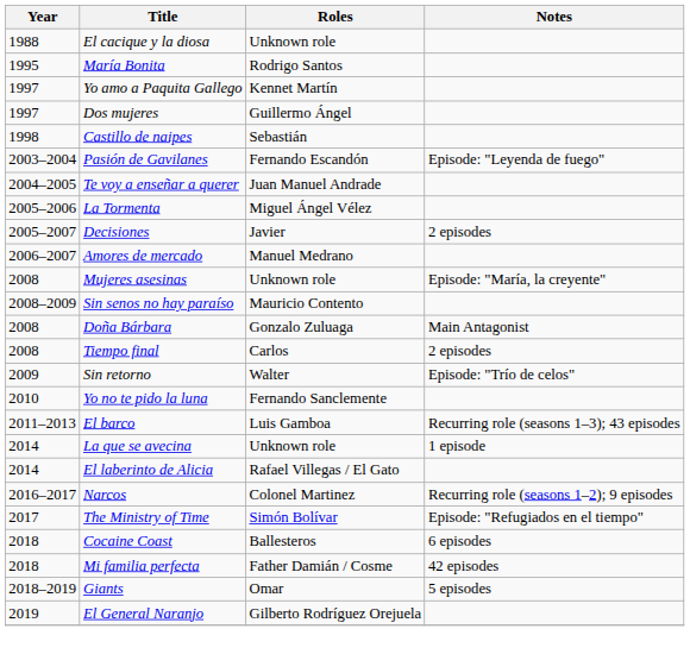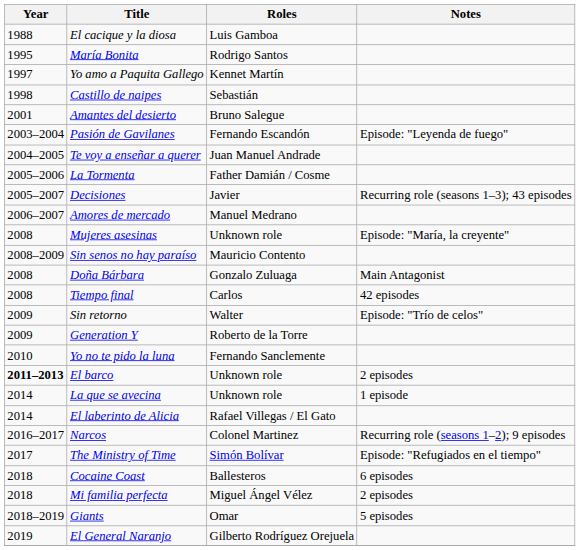El cacique y la diosa | Roles: Unknown role -> Luis Gamboa
- row: 1997 | Dos mujeres | Guillermo Ángel
+ row: 2001 | Amantes del desierto | Bruno Salegue
La Tormenta | Roles: Miguel Ángel Vélez -> Father Damián / Cosme
Decisiones | Notes: 2 episodes -> Recurring role (seasons 1–3); 43 episodes
Tiempo final | Notes: 2 episodes -> 42 episodes
+ row: 2009 | Generation Y | Roberto de la Torre
El barco | Year: normal -> bold
El barco | Roles: Luis Gamboa -> Unknown role
El barco | Notes: Recurring role (seasons 1–3); 43 episodes -> 2 episodes
Mi familia perfecta | Roles: Father Damián / Cosme -> Miguel Ángel Vélez
Mi familia perfecta | Notes: 42 episodes -> 2 episodes
